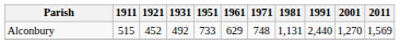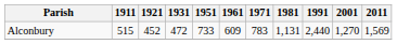Alconbury | 1931: 492 -> 472
Alconbury | 1961: 629 -> 609
Alconbury | 1971: 748 -> 783
